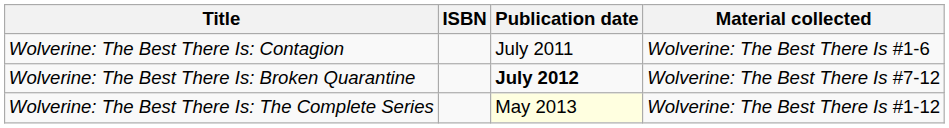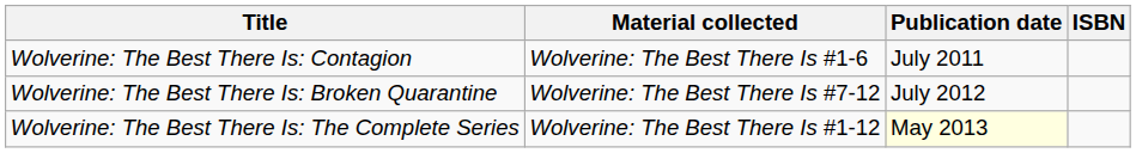columns swapped: Material collected <-> ISBN
Wolverine: The Best There Is: Broken Quarantine | Publication date: bold -> normal
